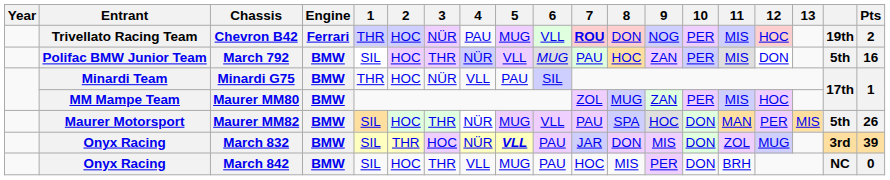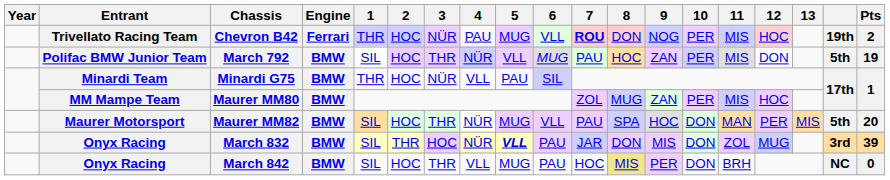March 792 | Pts: 16 -> 19
Maurer MM82 | Pts: 26 -> 20
March 842 | 8: no background -> khaki background
